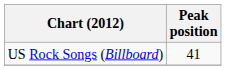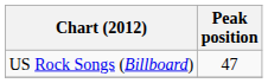US Rock Songs (Billboard) | Peak position: 41 -> 47
